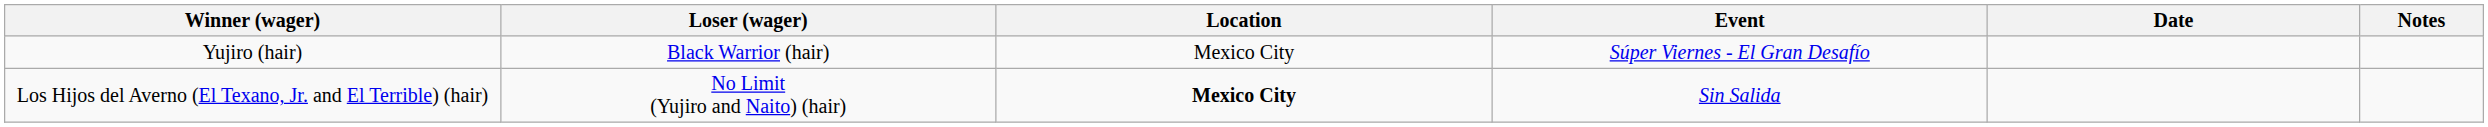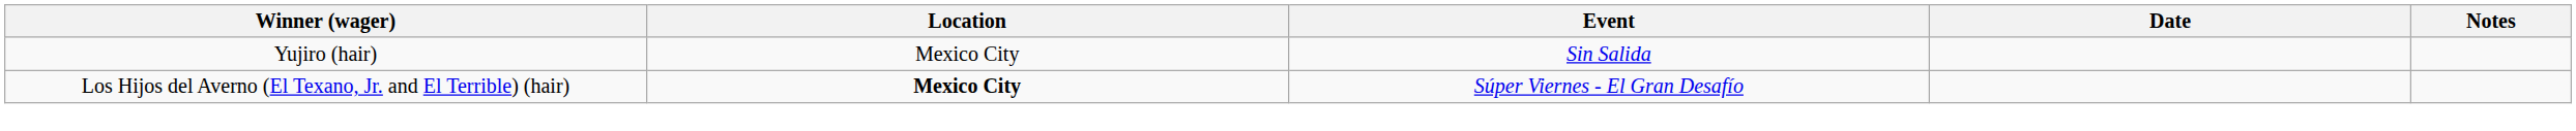- column: Loser (wager) | Black Warrior (hair) | No Limit (Yujiro and Naito) (hair)
Yujiro (hair) | Event: Súper Viernes - El Gran Desafío -> Sin Salida
Los Hijos del Averno (El Texano, Jr. and El Terrible) (hair) | Event: Sin Salida -> Súper Viernes - El Gran Desafío
